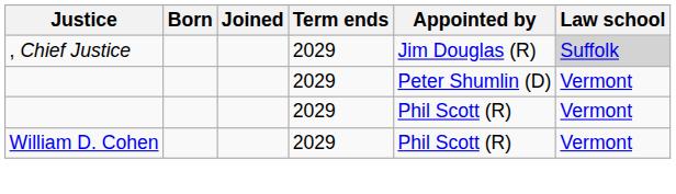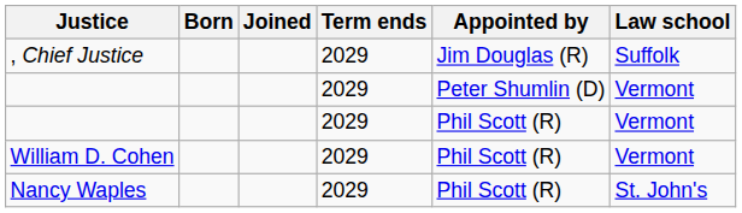, Chief Justice | Law school: lightgrey background -> no background
+ row: Nancy Waples | 2029 | Phil Scott (R) | St. John's
